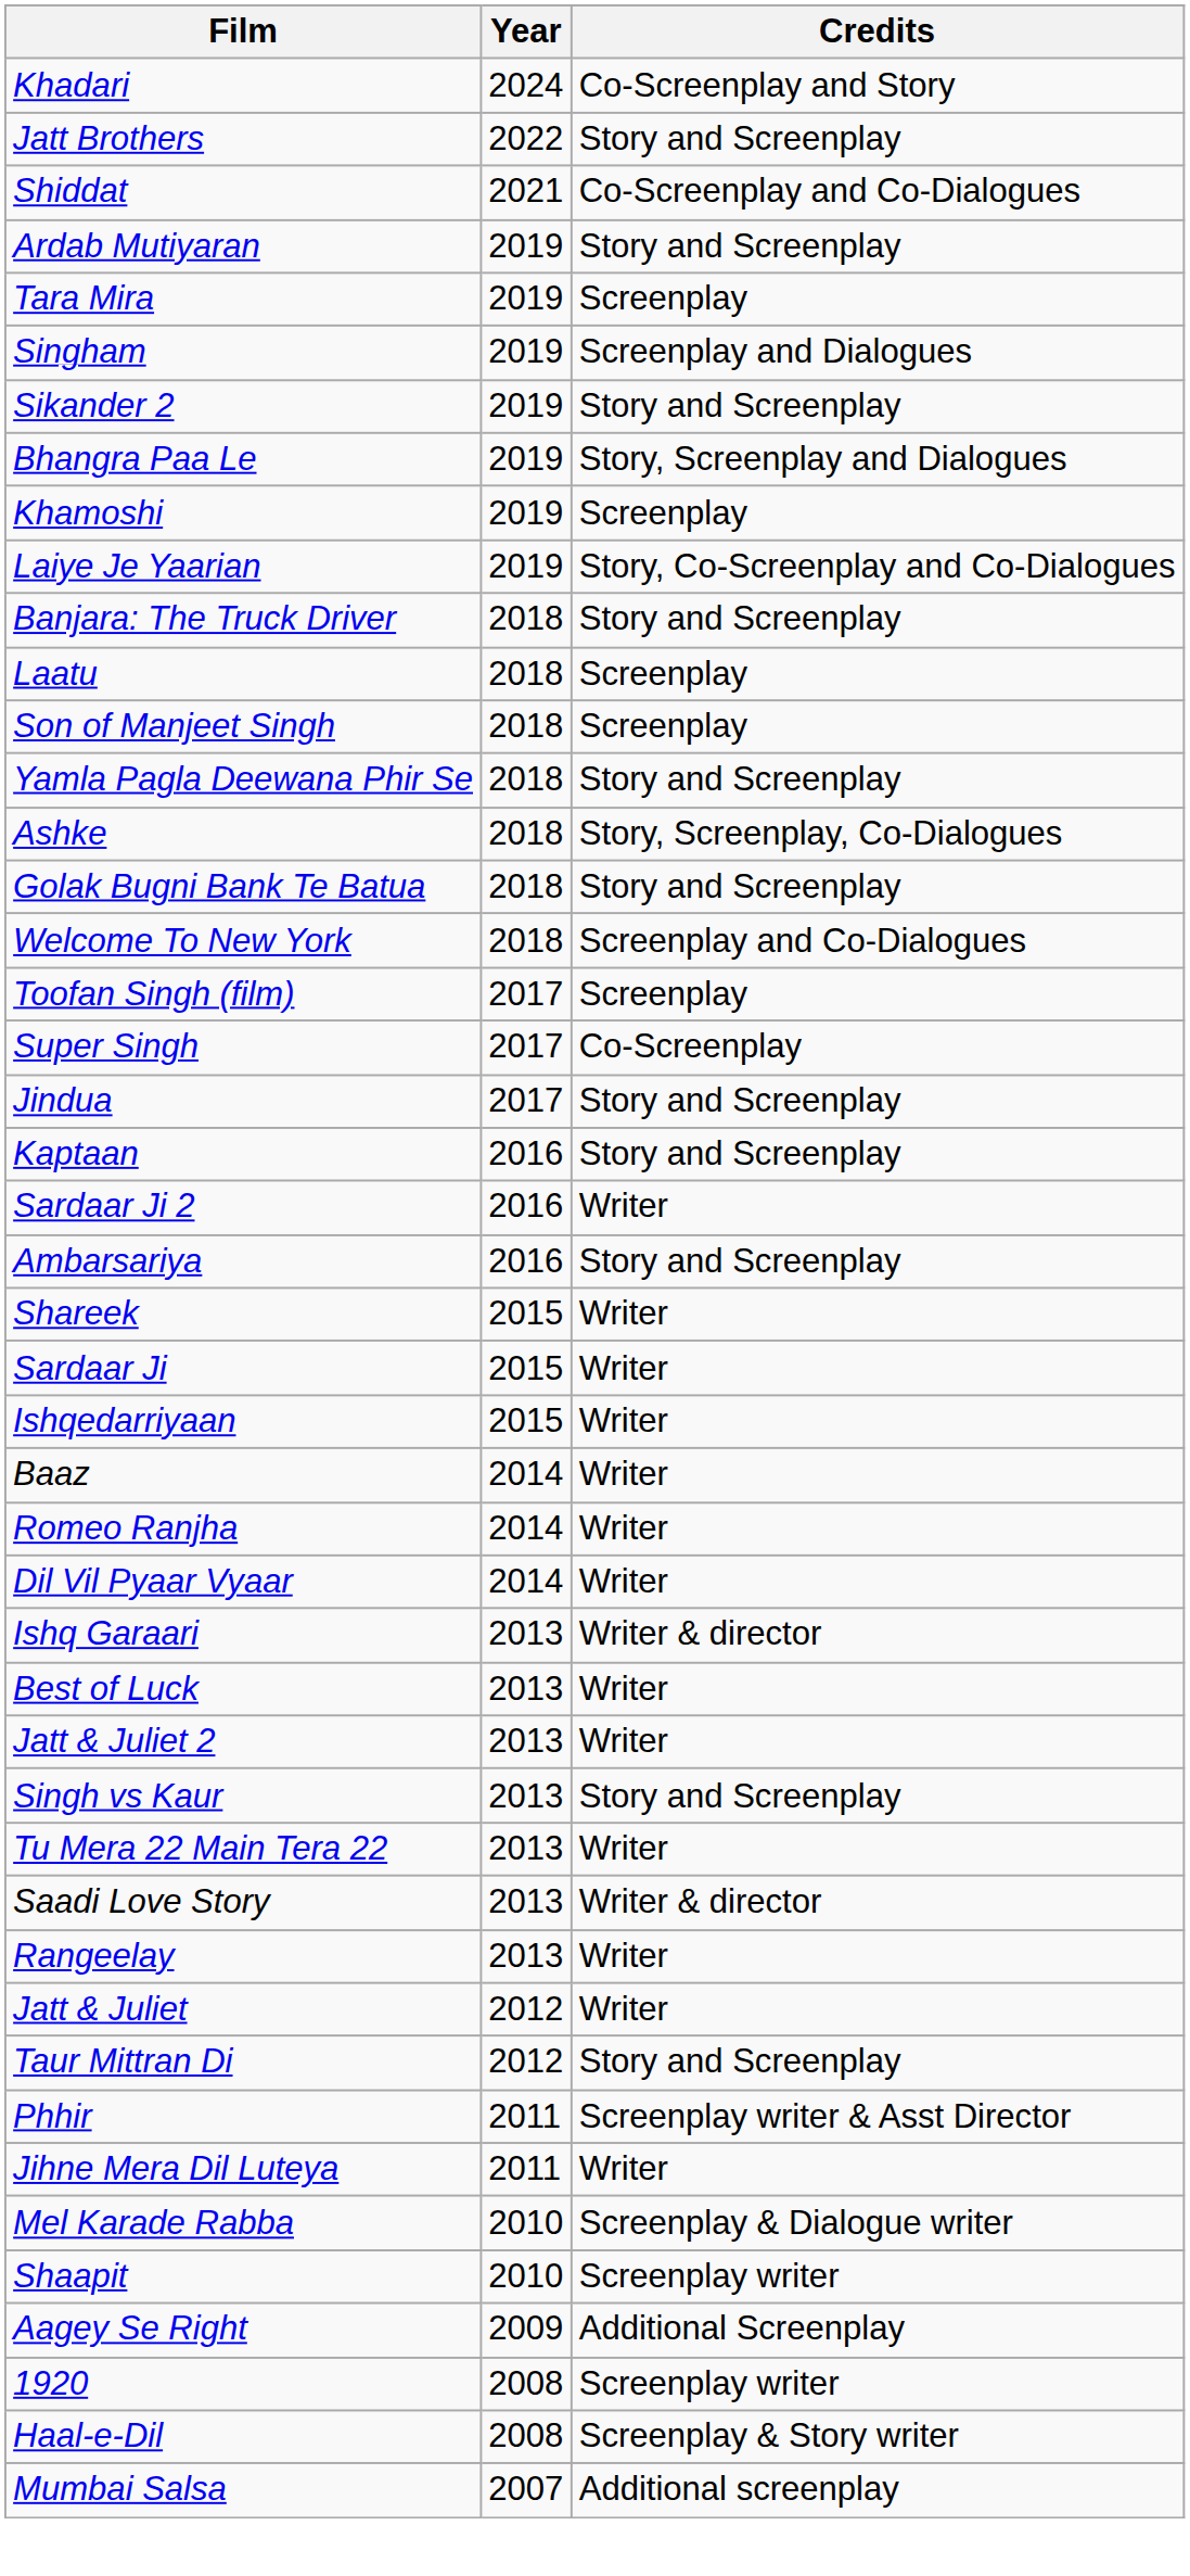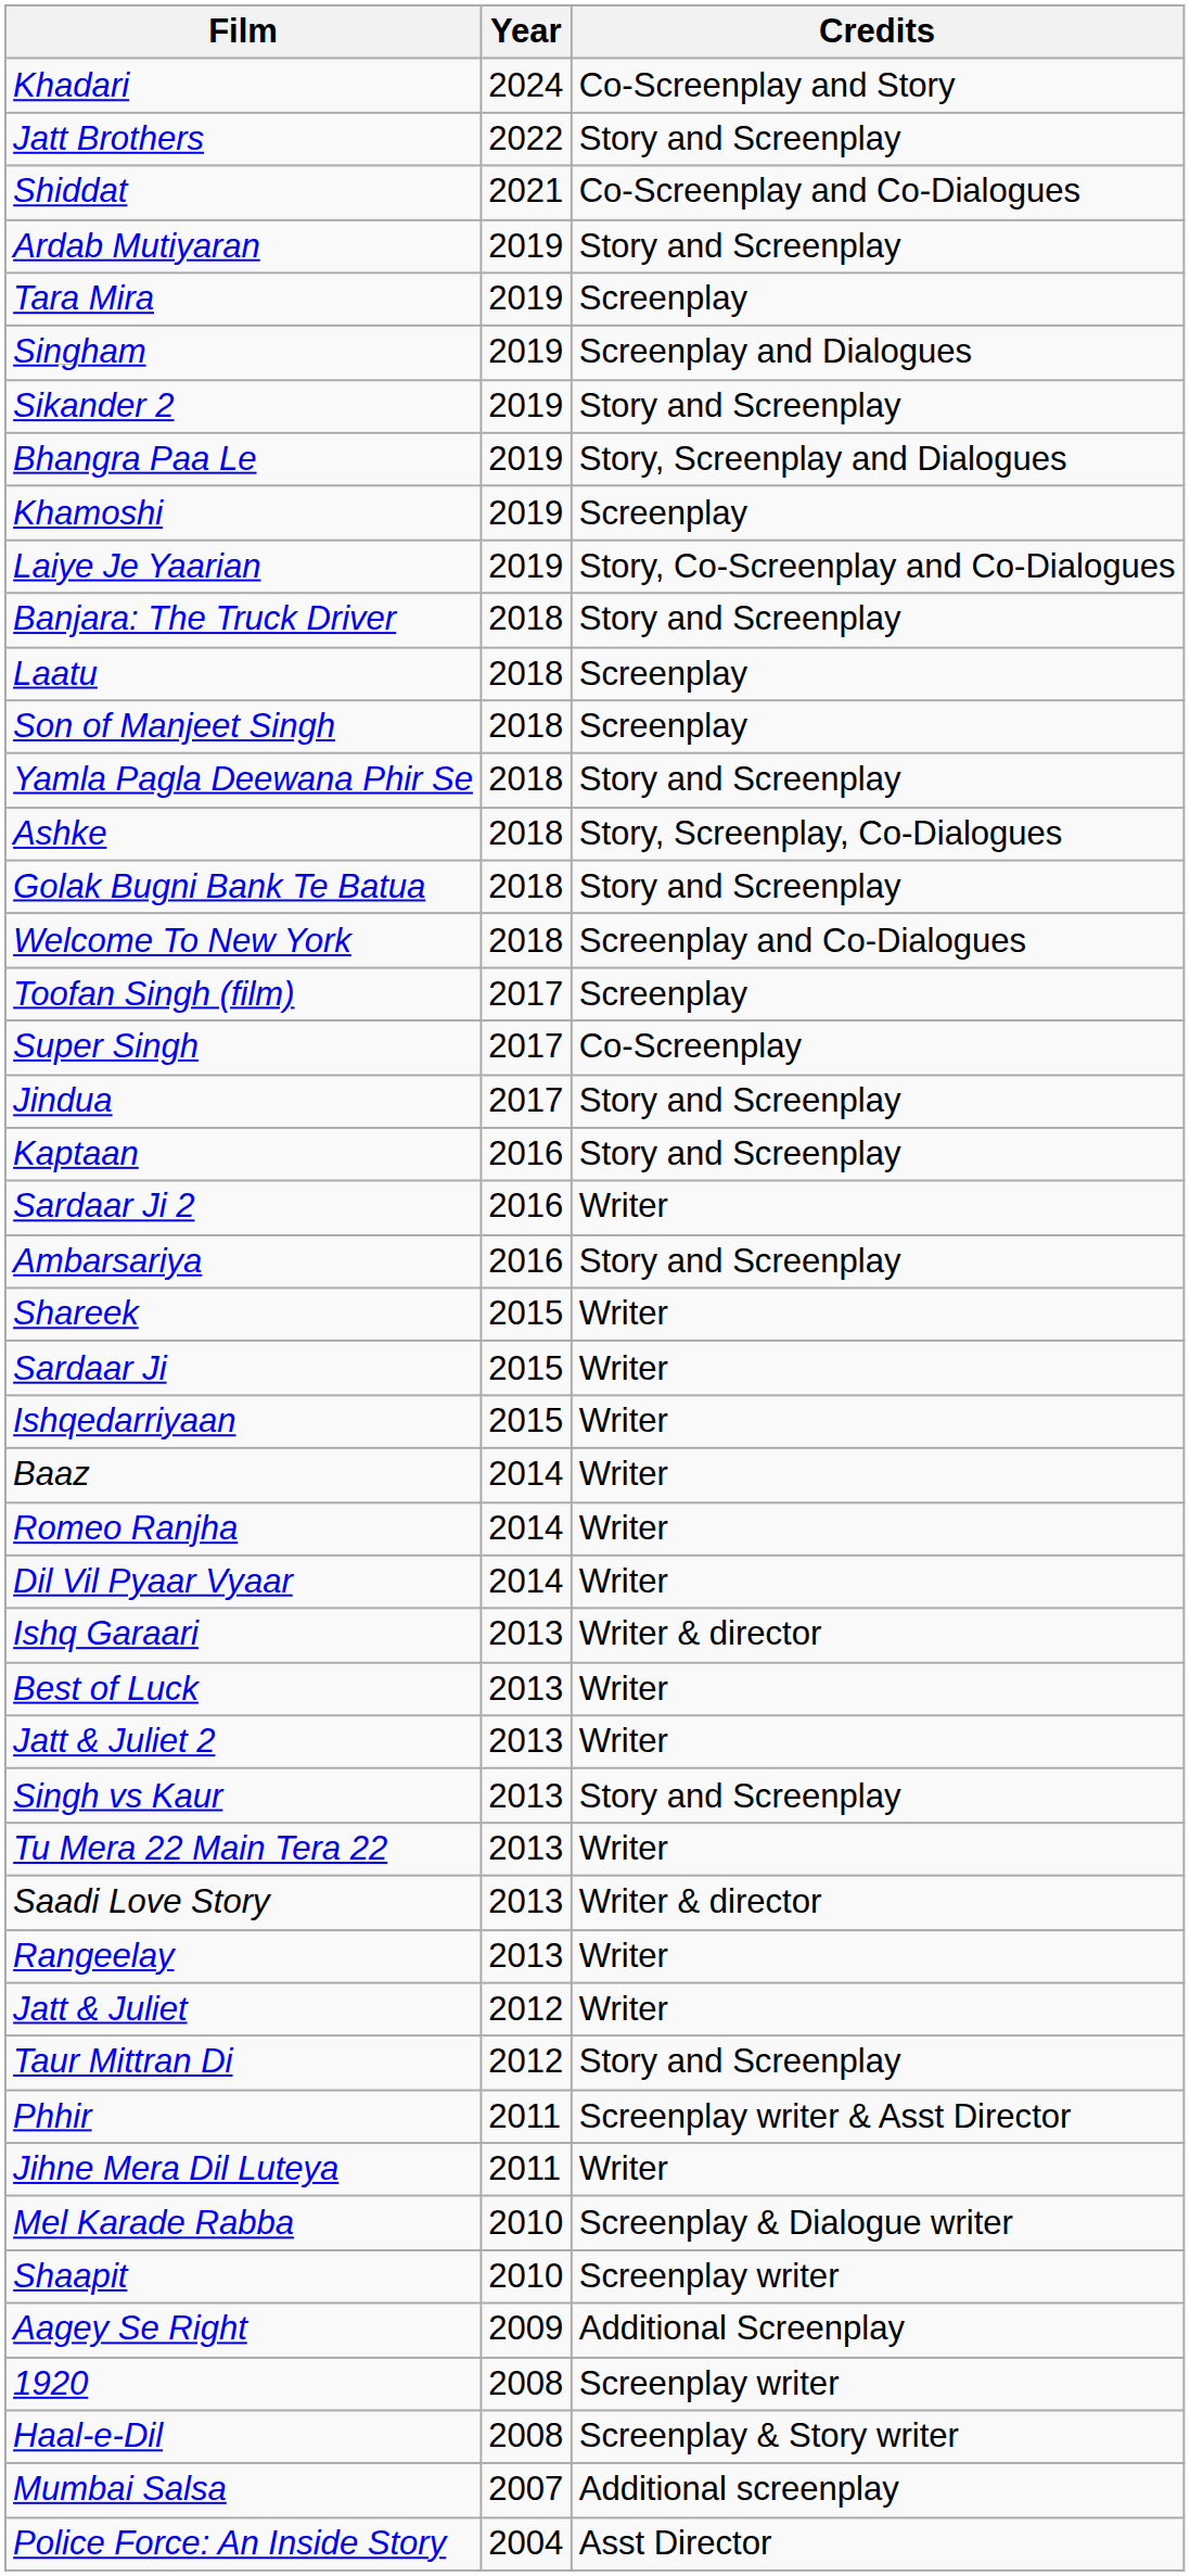+ row: Police Force: An Inside Story | 2004 | Asst Director
